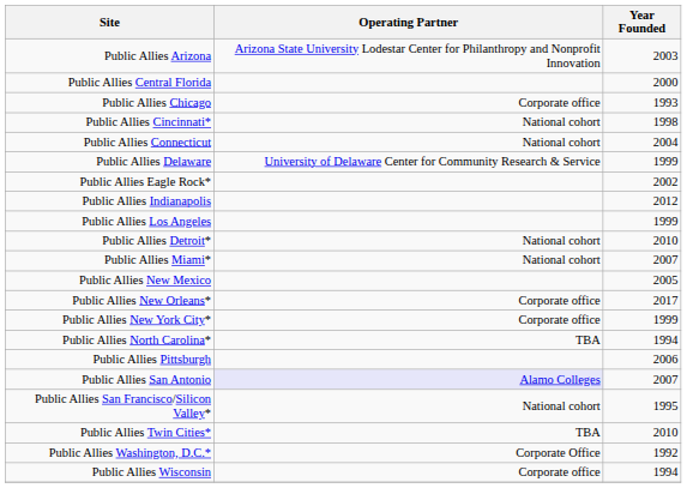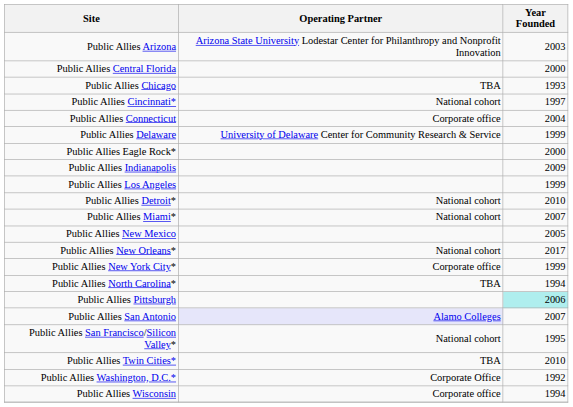Public Allies Chicago | Operating Partner: Corporate office -> TBA
Public Allies Cincinnati* | Year Founded: 1998 -> 1997
Public Allies Connecticut | Operating Partner: National cohort -> Corporate office
Public Allies Eagle Rock* | Year Founded: 2002 -> 2000
Public Allies Indianapolis | Year Founded: 2012 -> 2009
Public Allies New Orleans* | Operating Partner: Corporate office -> National cohort
Public Allies Pittsburgh | Year Founded: no background -> paleturquoise background
